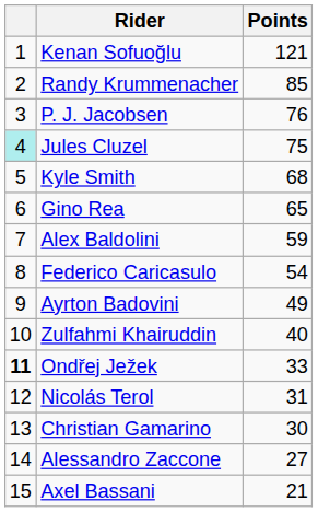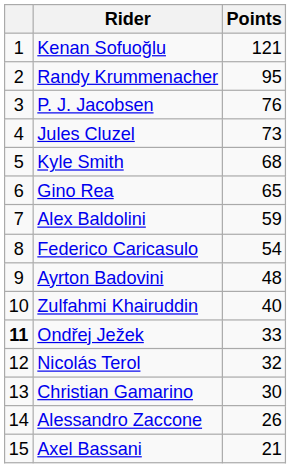Randy Krummenacher | Points: 85 -> 95
Jules Cluzel | column 1: paleturquoise background -> no background
Jules Cluzel | Points: 75 -> 73
Ayrton Badovini | Points: 49 -> 48
Nicolás Terol | Points: 31 -> 32
Alessandro Zaccone | Points: 27 -> 26
